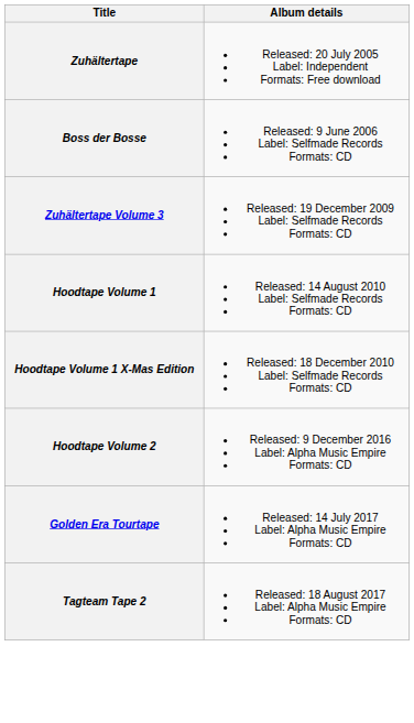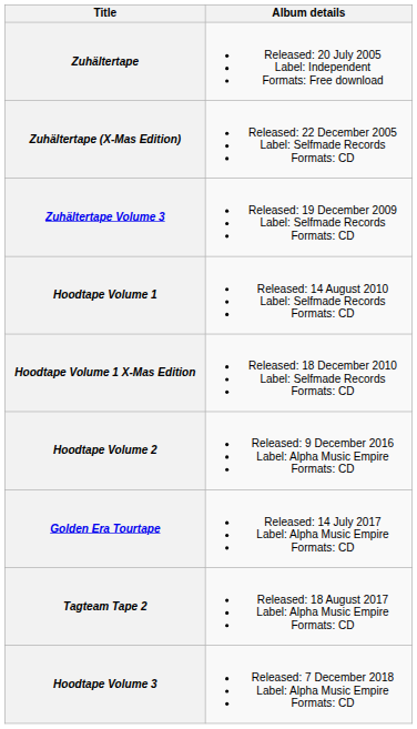+ row: Zuhältertape (X-Mas Edition) | Released: 22 December 2005 Label: Selfmade Records Formats: CD
- row: Boss der Bosse | Released: 9 June 2006 Label: Selfmade Records Formats: CD
+ row: Hoodtape Volume 3 | Released: 7 December 2018 Label: Alpha Music Empire Formats: CD
